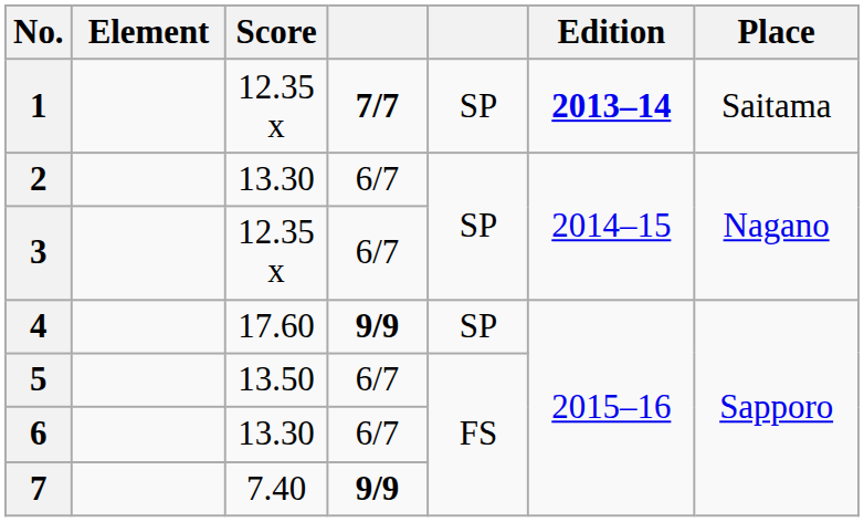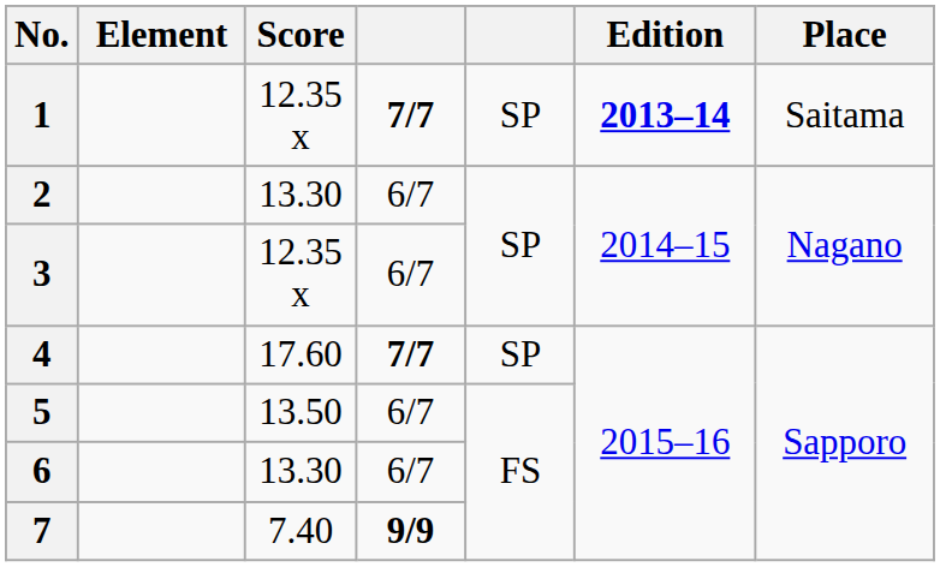4 | column 4: 9/9 -> 7/7
